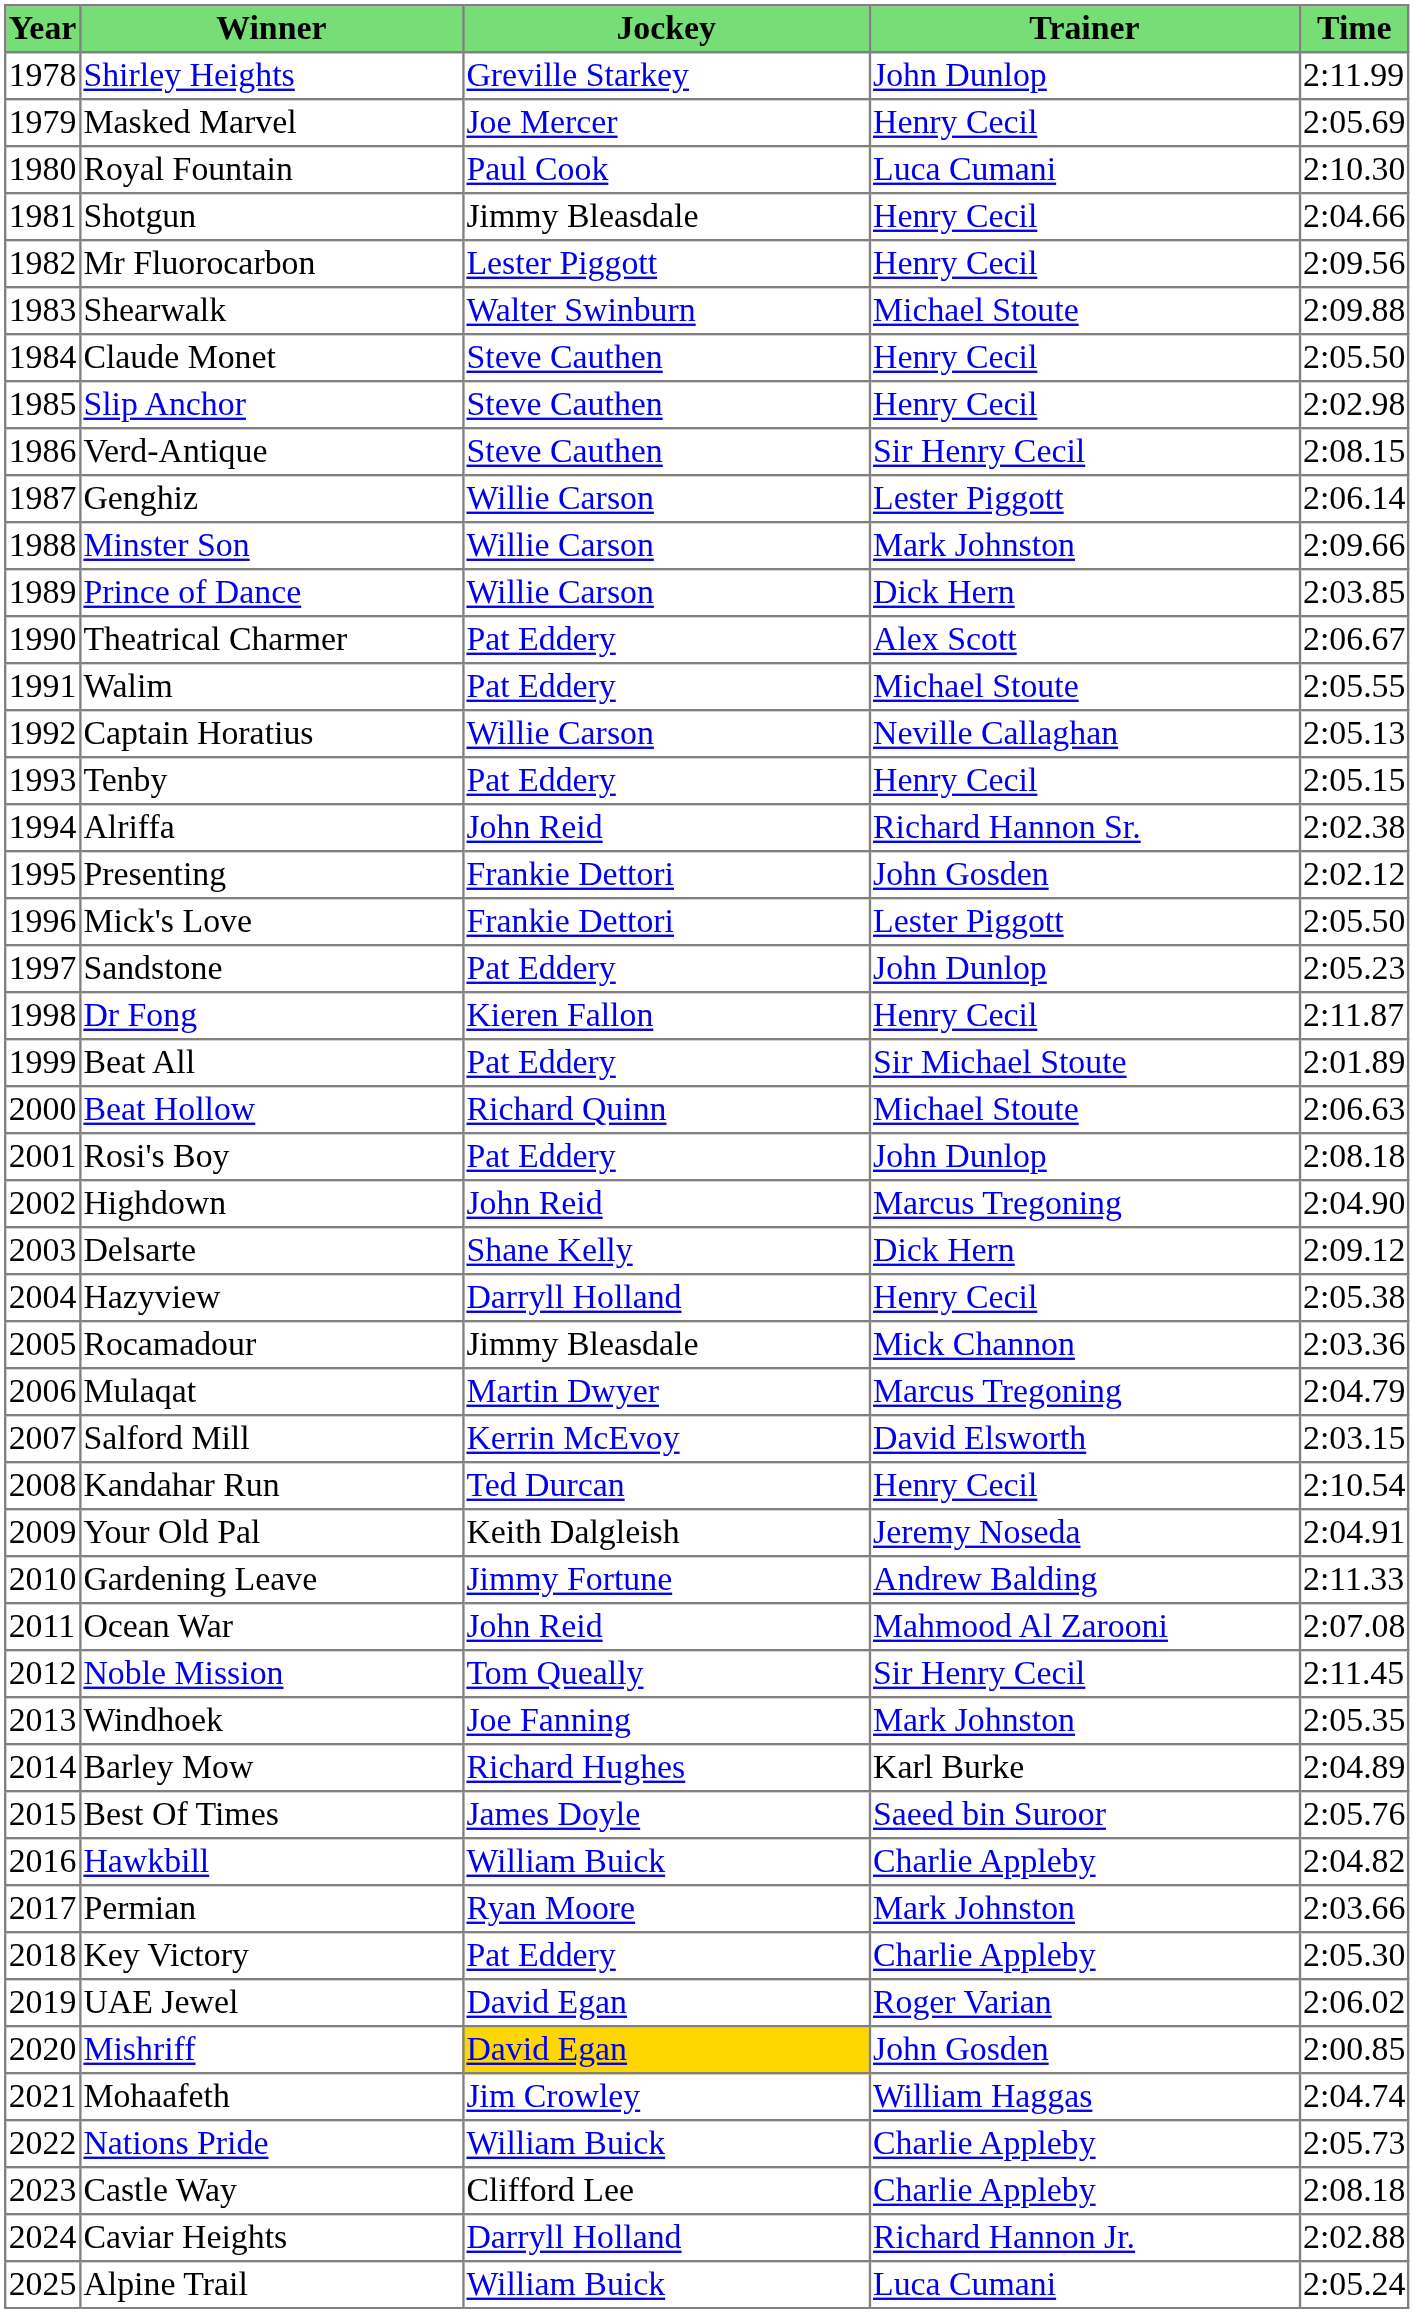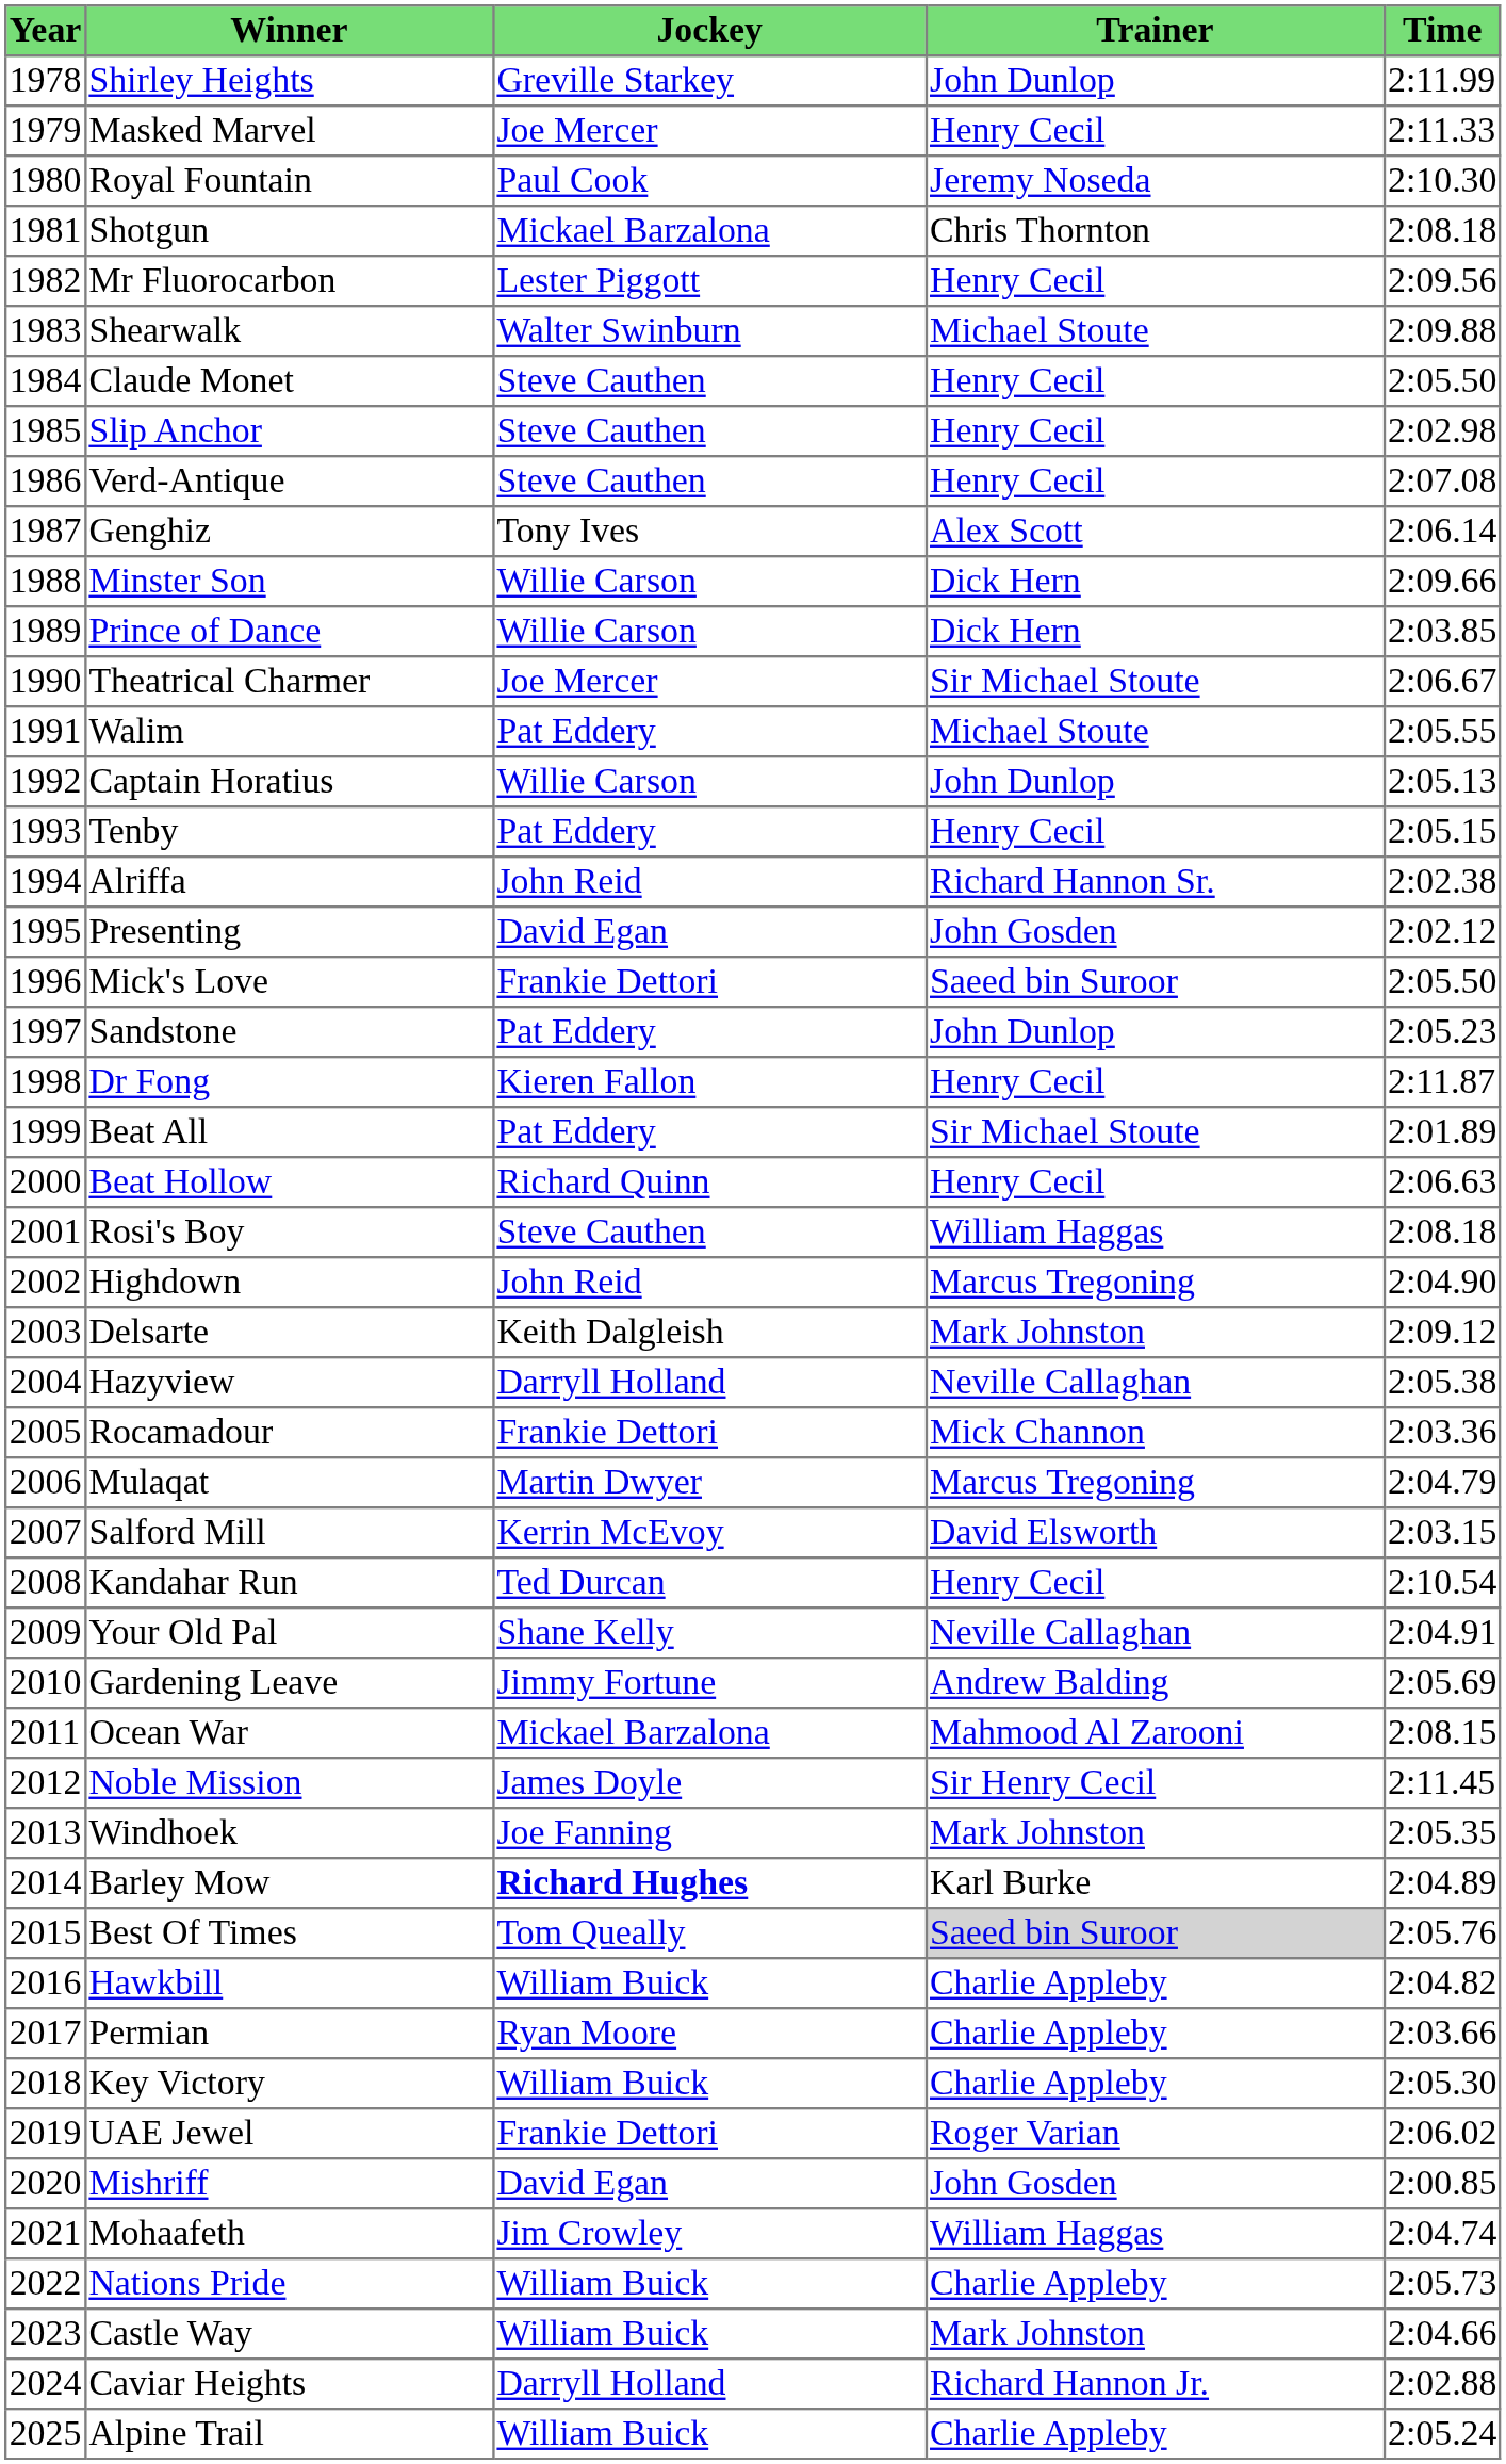Masked Marvel | Time: 2:05.69 -> 2:11.33
Royal Fountain | Trainer: Luca Cumani -> Jeremy Noseda
Shotgun | Jockey: Jimmy Bleasdale -> Mickael Barzalona
Shotgun | Trainer: Henry Cecil -> Chris Thornton
Shotgun | Time: 2:04.66 -> 2:08.18
Verd-Antique | Trainer: Sir Henry Cecil -> Henry Cecil
Verd-Antique | Time: 2:08.15 -> 2:07.08
Genghiz | Jockey: Willie Carson -> Tony Ives
Genghiz | Trainer: Lester Piggott -> Alex Scott
Minster Son | Trainer: Mark Johnston -> Dick Hern
Theatrical Charmer | Jockey: Pat Eddery -> Joe Mercer
Theatrical Charmer | Trainer: Alex Scott -> Sir Michael Stoute
Captain Horatius | Trainer: Neville Callaghan -> John Dunlop
Presenting | Jockey: Frankie Dettori -> David Egan
Mick's Love | Trainer: Lester Piggott -> Saeed bin Suroor
Beat Hollow | Trainer: Michael Stoute -> Henry Cecil
Rosi's Boy | Jockey: Pat Eddery -> Steve Cauthen
Rosi's Boy | Trainer: John Dunlop -> William Haggas
Delsarte | Jockey: Shane Kelly -> Keith Dalgleish
Delsarte | Trainer: Dick Hern -> Mark Johnston
Hazyview | Trainer: Henry Cecil -> Neville Callaghan
Rocamadour | Jockey: Jimmy Bleasdale -> Frankie Dettori
Your Old Pal | Jockey: Keith Dalgleish -> Shane Kelly
Your Old Pal | Trainer: Jeremy Noseda -> Neville Callaghan
Gardening Leave | Time: 2:11.33 -> 2:05.69
Ocean War | Jockey: John Reid -> Mickael Barzalona
Ocean War | Time: 2:07.08 -> 2:08.15
Noble Mission | Jockey: Tom Queally -> James Doyle
Barley Mow | Jockey: normal -> bold
Best Of Times | Jockey: James Doyle -> Tom Queally
Best Of Times | Trainer: no background -> lightgrey background
Permian | Trainer: Mark Johnston -> Charlie Appleby
Key Victory | Jockey: Pat Eddery -> William Buick
UAE Jewel | Jockey: David Egan -> Frankie Dettori
Mishriff | Jockey: gold background -> no background
Castle Way | Jockey: Clifford Lee -> William Buick
Castle Way | Trainer: Charlie Appleby -> Mark Johnston
Castle Way | Time: 2:08.18 -> 2:04.66
Alpine Trail | Trainer: Luca Cumani -> Charlie Appleby
